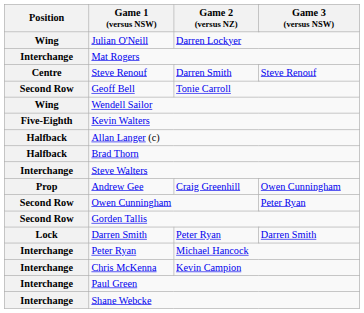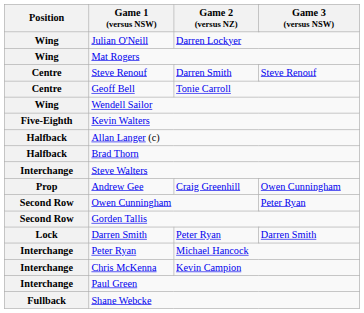Mat Rogers | Position: Interchange -> Wing
Geoff Bell | Position: Second Row -> Centre
Shane Webcke | Position: Interchange -> Fullback
